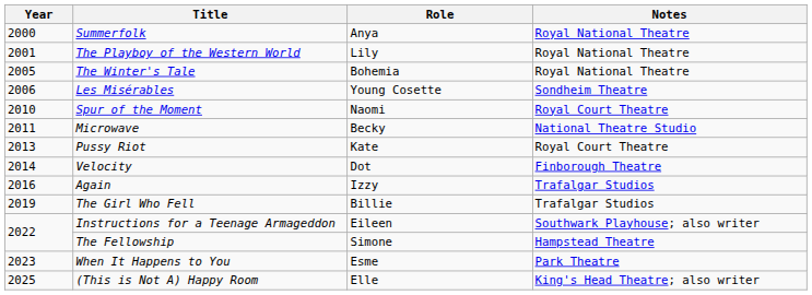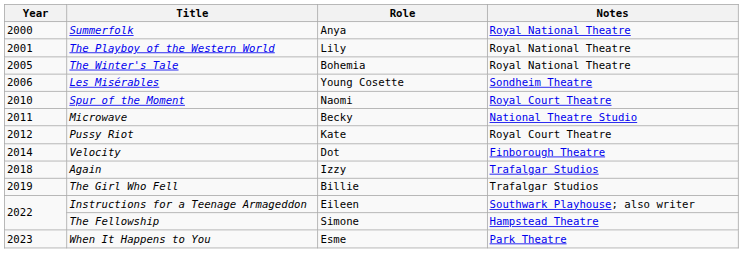Pussy Riot | Year: 2013 -> 2012
Again | Year: 2016 -> 2018
- row: 2025 | (This is Not A) Happy Room | Elle | King's Head Theatre; also writer
